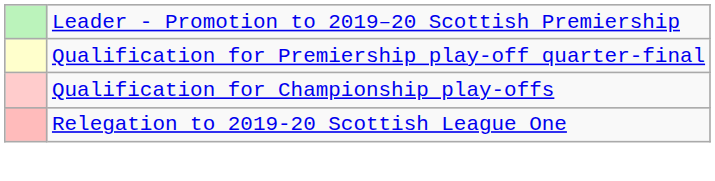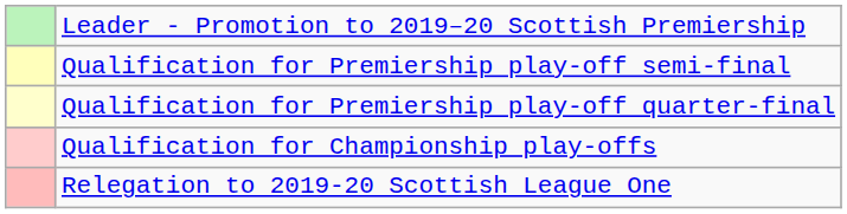+ row: Qualification for Premiership play-off semi-final
